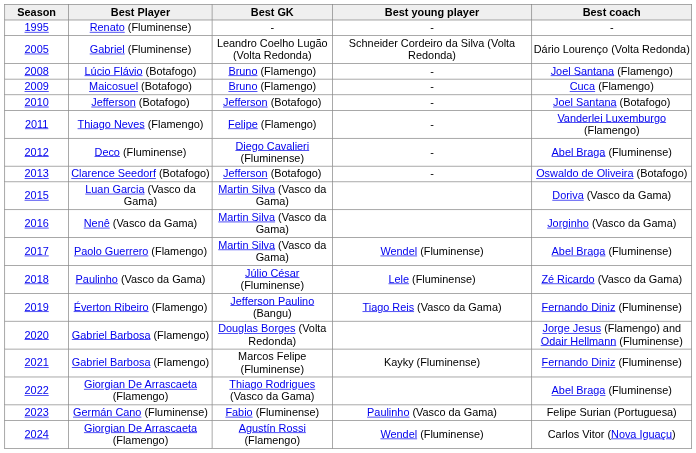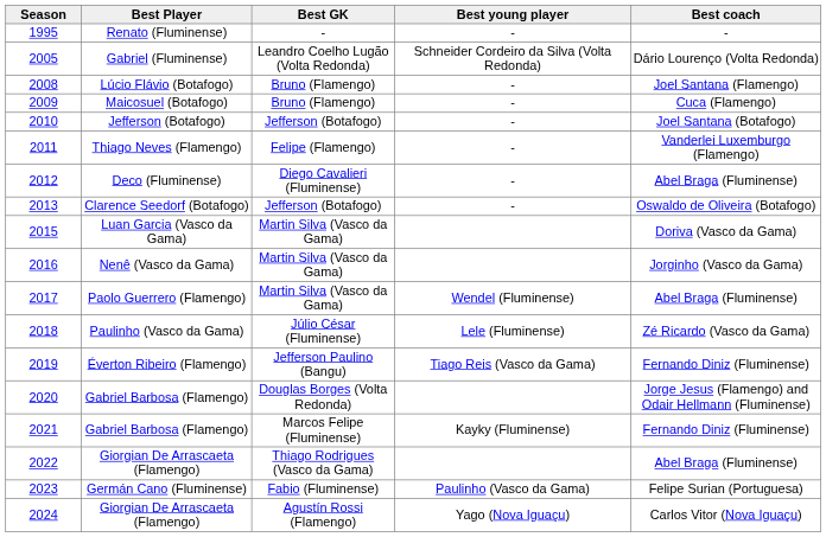2024 | Best young player: Wendel (Fluminense) -> Yago (Nova Iguaçu)
